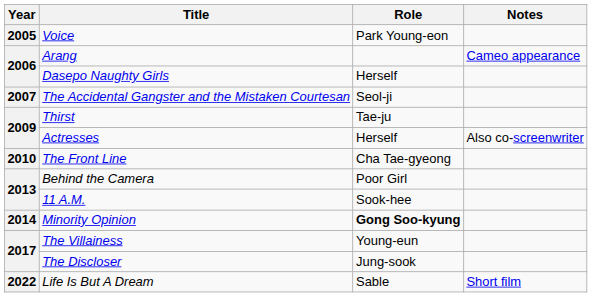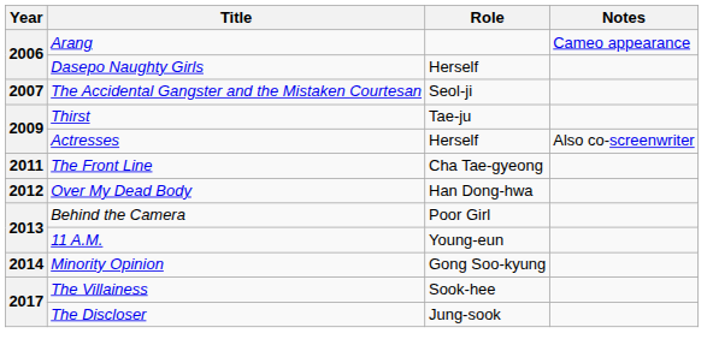- row: 2005 | Voice | Park Young-eon
The Front Line | Year: 2010 -> 2011
+ row: 2012 | Over My Dead Body | Han Dong-hwa
11 A.M. | Role: Sook-hee -> Young-eun
Minority Opinion | Role: bold -> normal
The Villainess | Role: Young-eun -> Sook-hee
- row: 2022 | Life Is But A Dream | Sable | Short film
